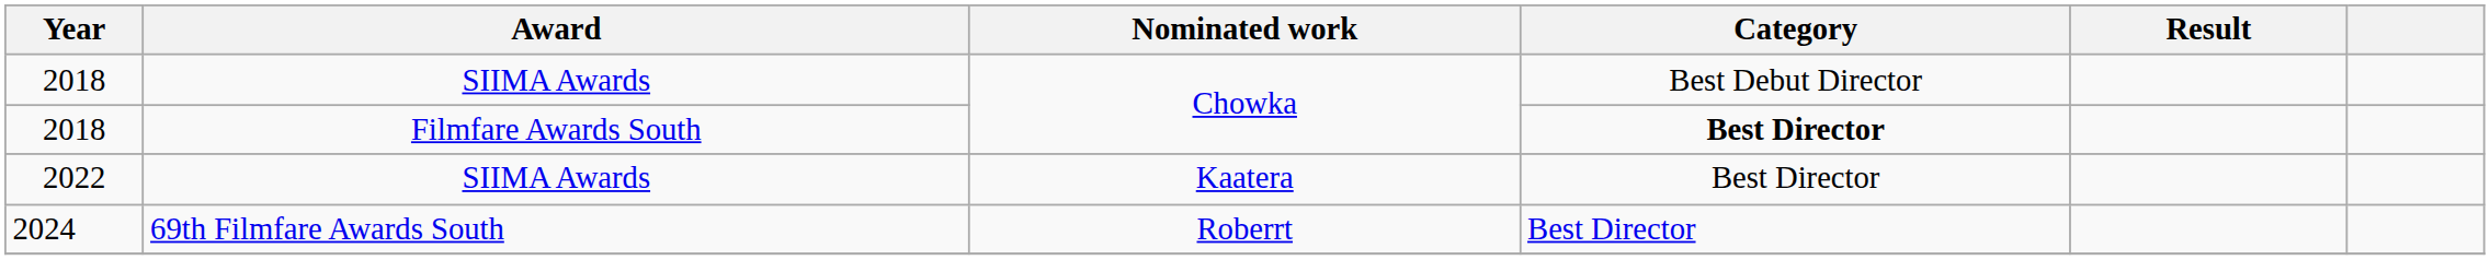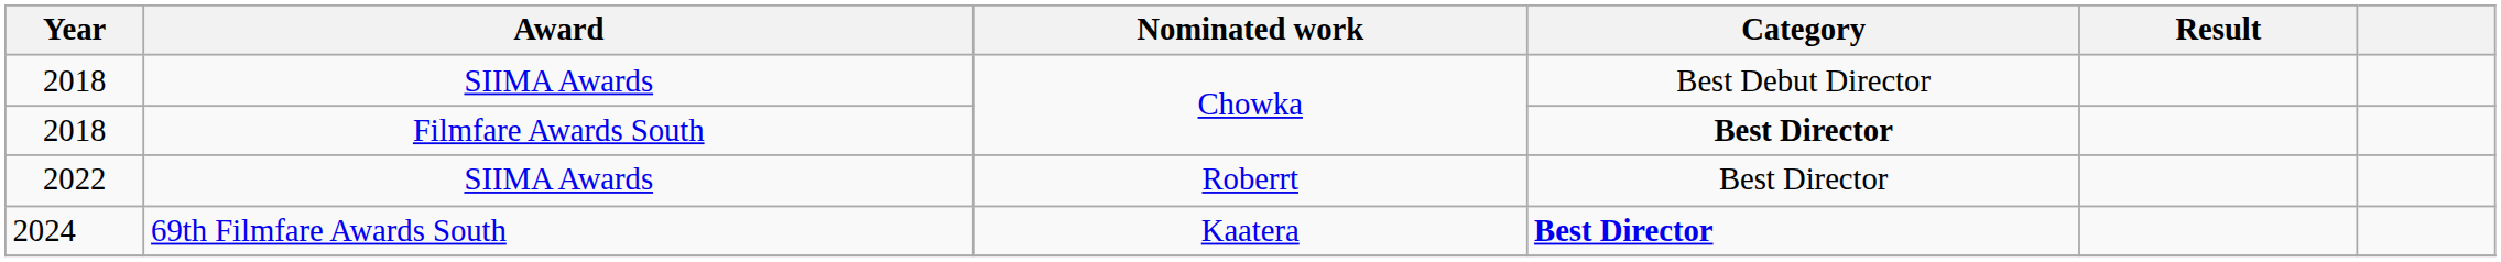2022 | Nominated work: Kaatera -> Roberrt
2024 | Nominated work: Roberrt -> Kaatera
2024 | Category: normal -> bold
